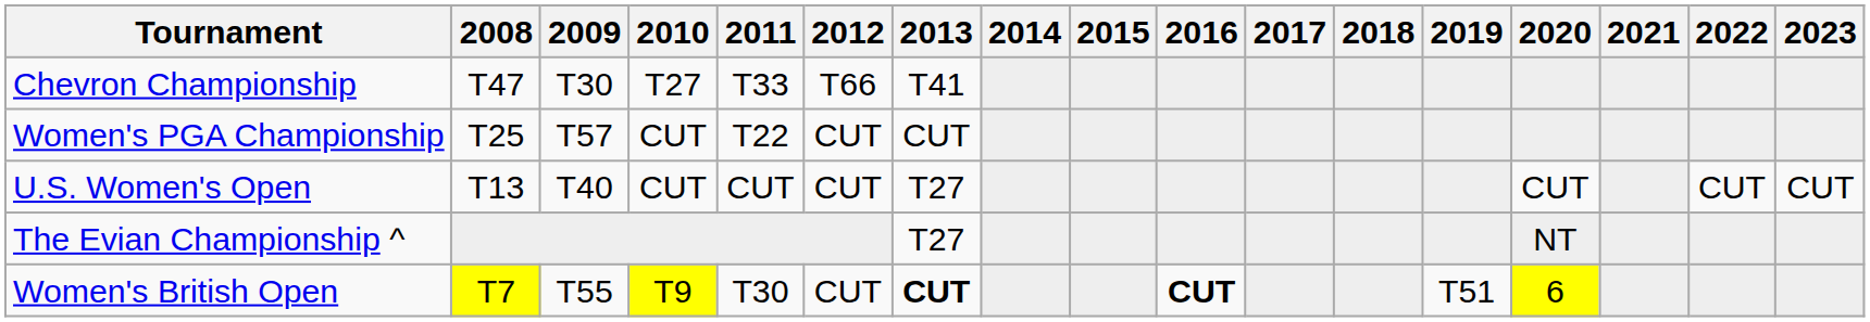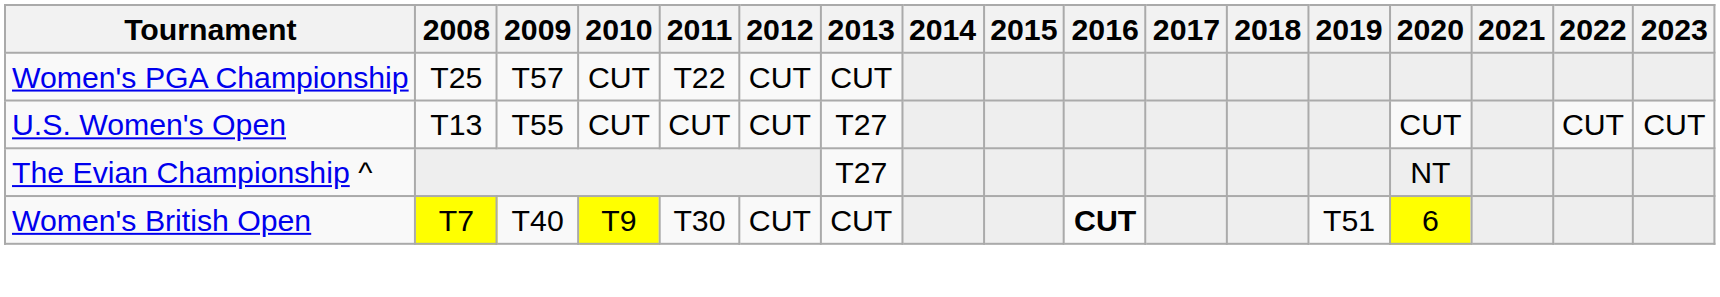- row: Chevron Championship | T47 | T30 | T27 | T33 | T66 | T41
U.S. Women's Open | 2009: T40 -> T55
Women's British Open | 2009: T55 -> T40
Women's British Open | 2013: bold -> normal
